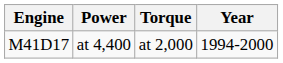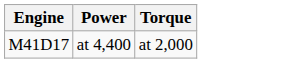- column: Year | 1994-2000
